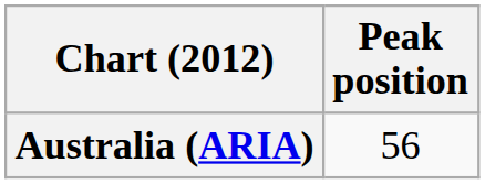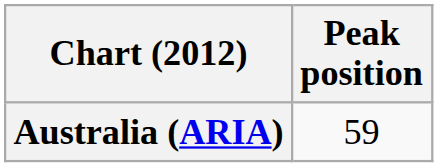Australia (ARIA) | Peak position: 56 -> 59
